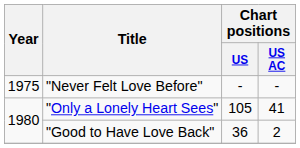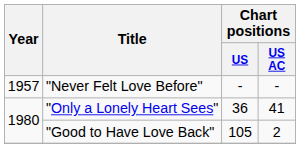"Never Felt Love Before" | Year: 1975 -> 1957
"Only a Lonely Heart Sees" | Chart positions / US: 105 -> 36
"Good to Have Love Back" | Chart positions / US: 36 -> 105
